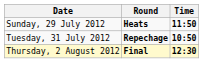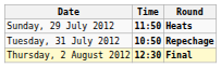columns swapped: Time <-> Round
